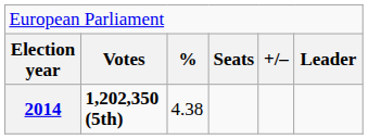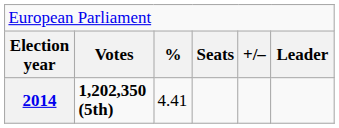2014 | column 3: 4.38 -> 4.41
